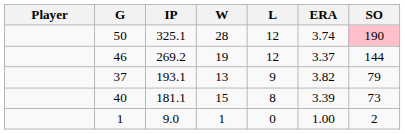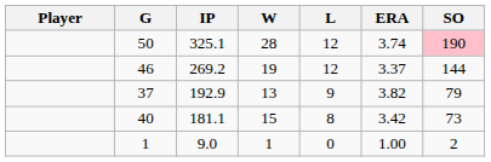37 | IP: 193.1 -> 192.9
40 | ERA: 3.39 -> 3.42
